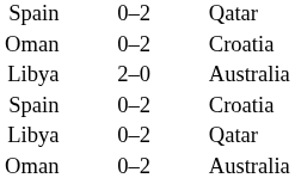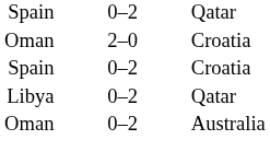Oman / Croatia | column 2: 0–2 -> 2–0
- row: Libya | 2–0 | Australia
